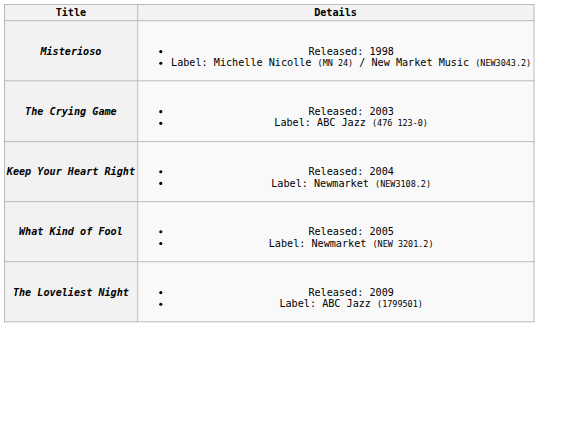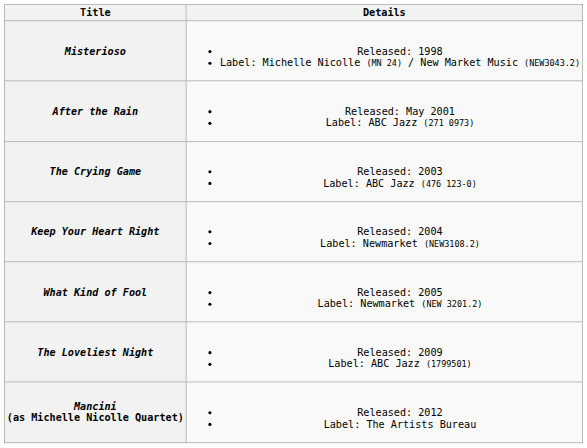+ row: After the Rain | Released: May 2001 Label: ABC Jazz (271 0973)
+ row: Mancini (as Michelle Nicolle Quartet) | Released: 2012 Label: The Artists Bureau
